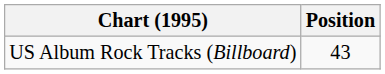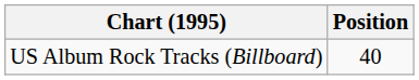US Album Rock Tracks (Billboard) | Position: 43 -> 40
